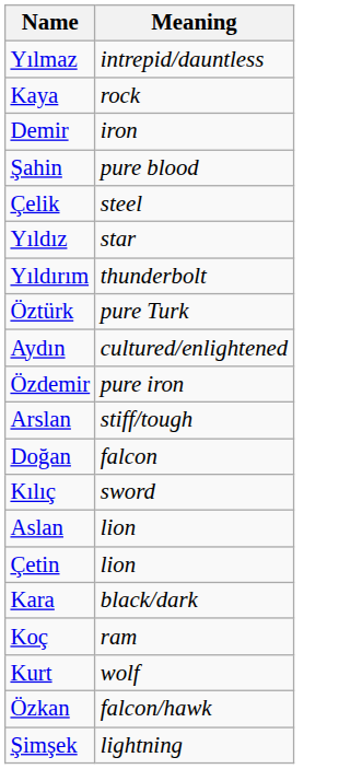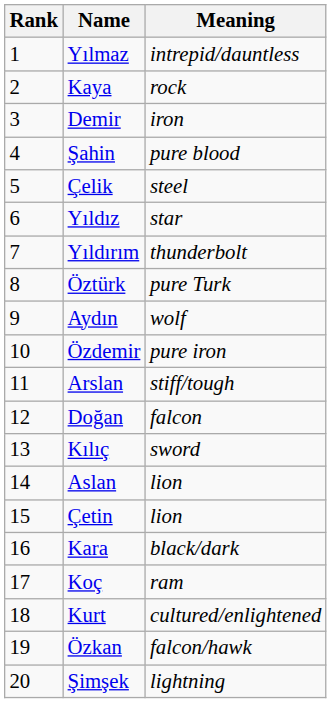+ column: Rank | 1 | 2 | 3 | 4 | 5 | 6 | 7 | 8 | 9 | 10 | 11 | 12 | 13 | 14 | 15 | 16 | 17 | 18 | 19 | 20
Aydın | Meaning: cultured/enlightened -> wolf
Kurt | Meaning: wolf -> cultured/enlightened
